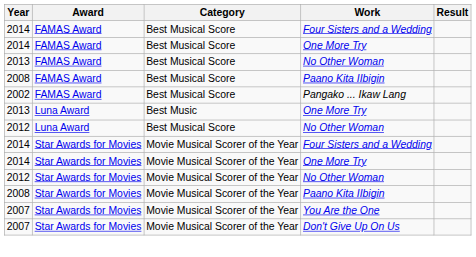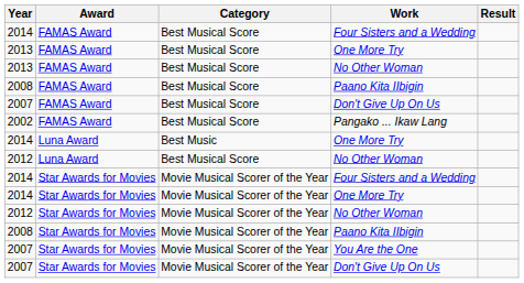FAMAS Award / One More Try | Year: 2014 -> 2013
+ row: 2007 | FAMAS Award | Best Musical Score | Don't Give Up On Us
Luna Award / One More Try | Year: 2013 -> 2014
